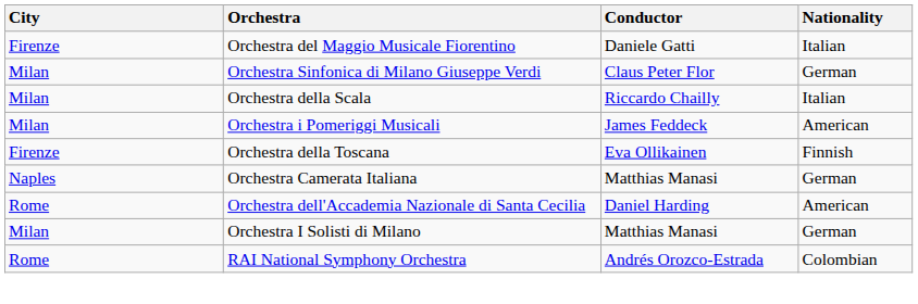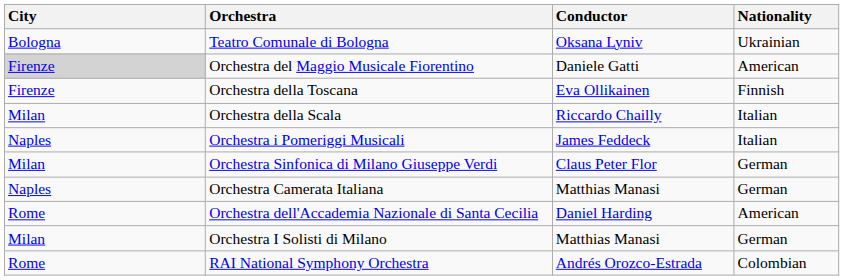+ row: Bologna | Teatro Comunale di Bologna | Oksana Lyniv | Ukrainian
Orchestra del Maggio Musicale Fiorentino | City: no background -> lightgrey background
Orchestra del Maggio Musicale Fiorentino | Nationality: Italian -> American
rows swapped: Orchestra della Toscana <-> Orchestra Sinfonica di Milano Giuseppe Verdi
Orchestra i Pomeriggi Musicali | City: Milan -> Naples
Orchestra i Pomeriggi Musicali | Nationality: American -> Italian
